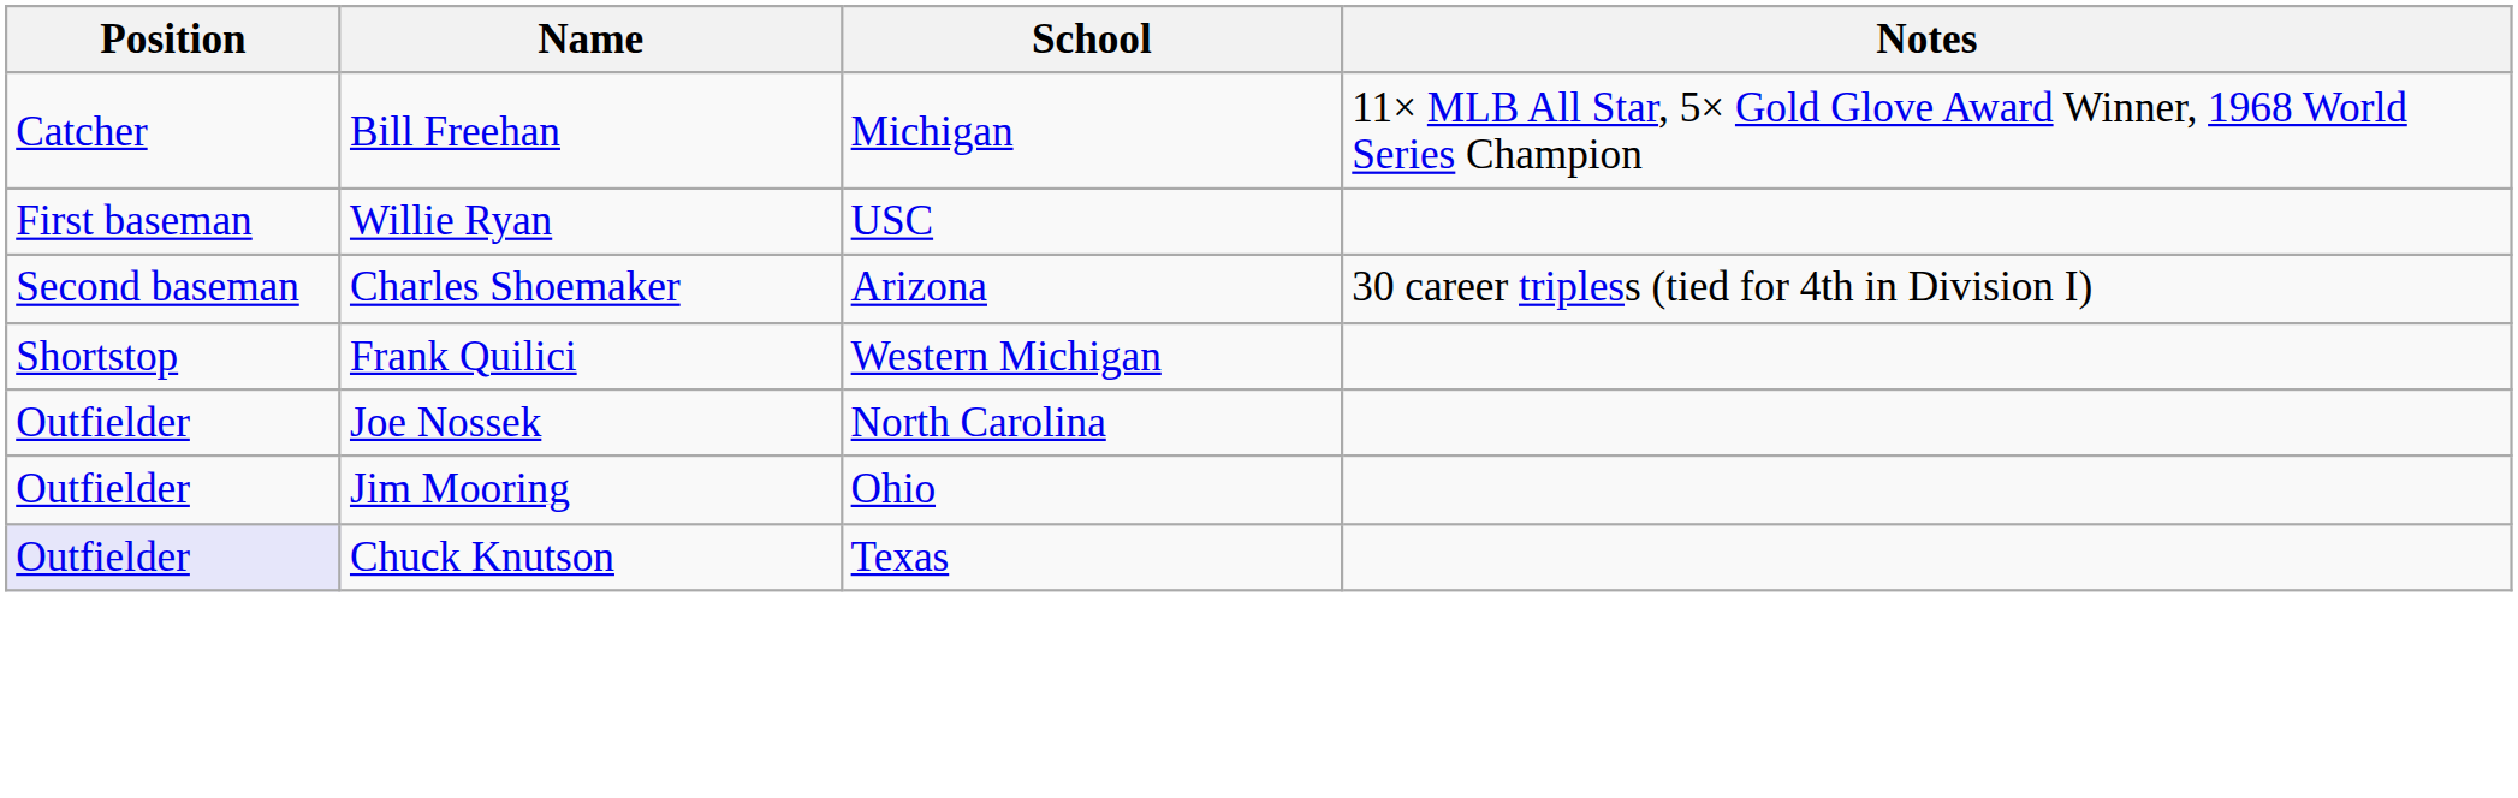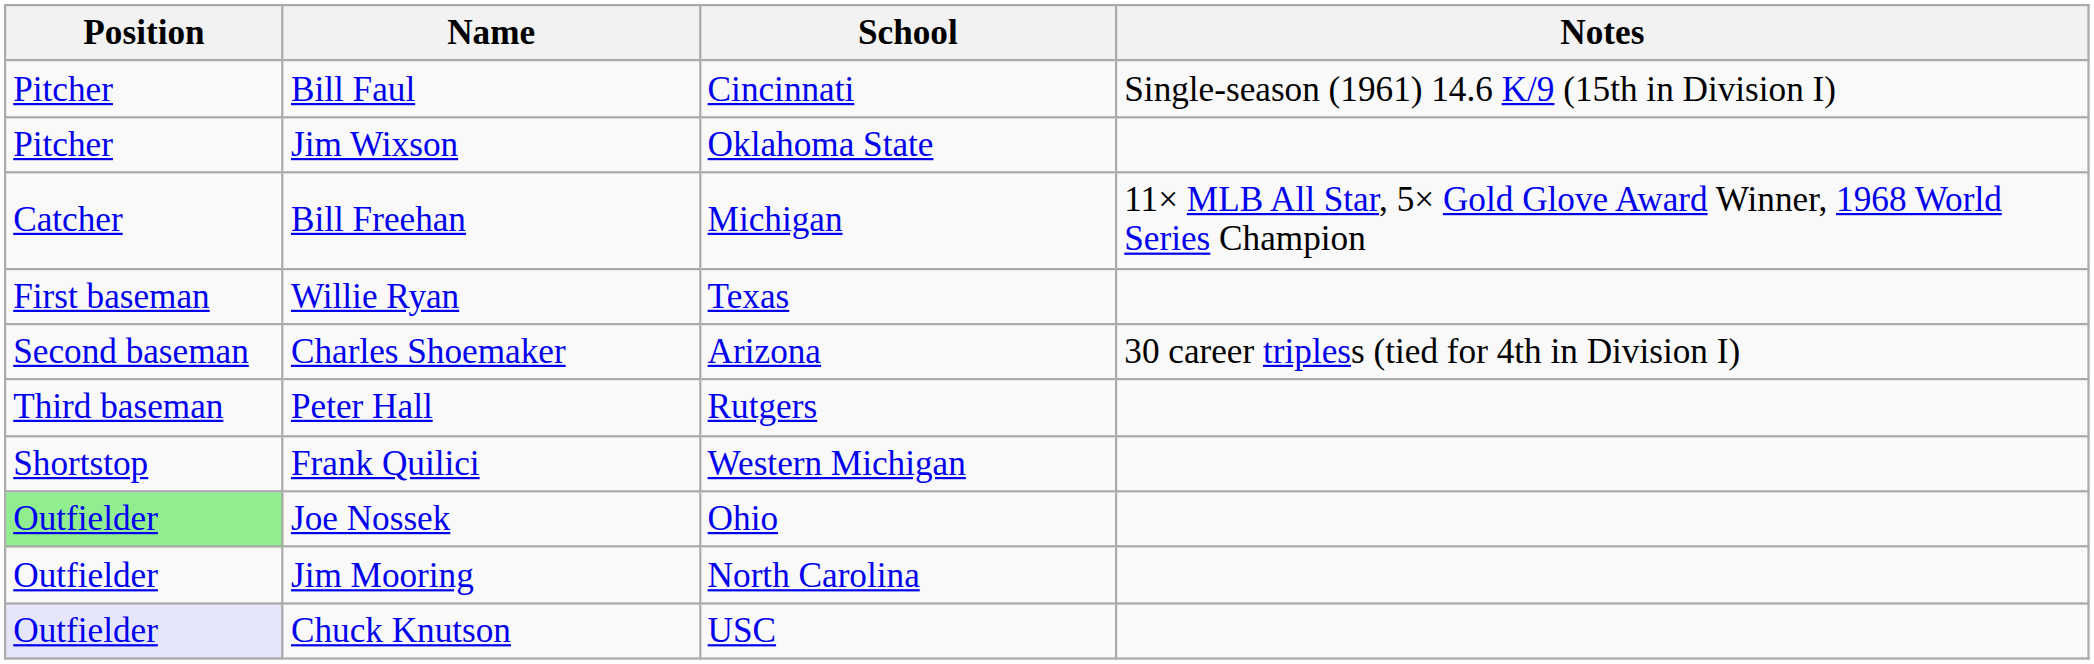+ row: Pitcher | Bill Faul | Cincinnati | Single-season (1961) 14.6 K/9 (15th in Division I)
+ row: Pitcher | Jim Wixson | Oklahoma State
Willie Ryan | School: USC -> Texas
+ row: Third baseman | Peter Hall | Rutgers
Joe Nossek | Position: no background -> lightgreen background
Joe Nossek | School: North Carolina -> Ohio
Jim Mooring | School: Ohio -> North Carolina
Chuck Knutson | School: Texas -> USC
